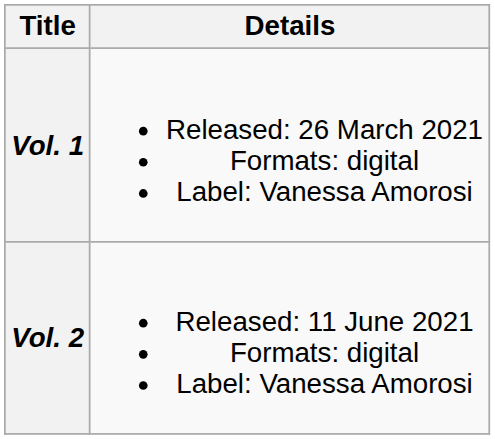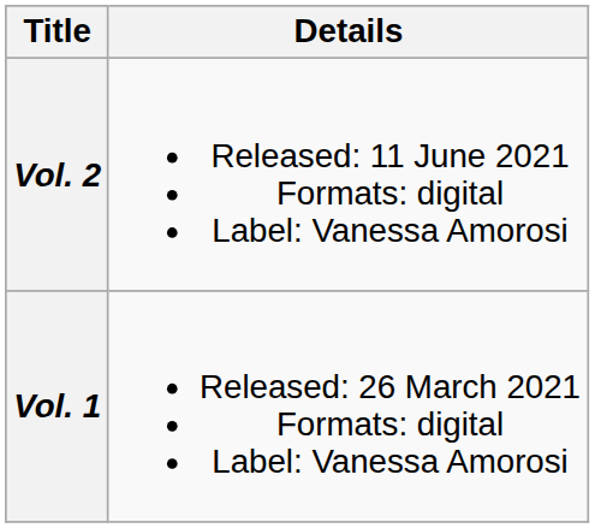rows swapped: Vol. 1 <-> Vol. 2
